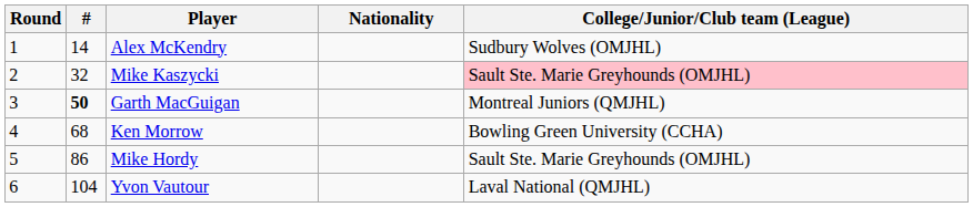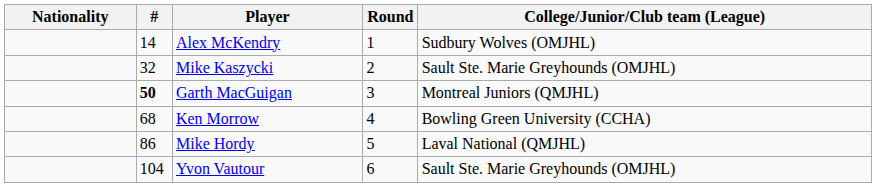columns swapped: Round <-> Nationality
Mike Kaszycki | College/Junior/Club team (League): pink background -> no background
Mike Hordy | College/Junior/Club team (League): Sault Ste. Marie Greyhounds (OMJHL) -> Laval National (QMJHL)
Yvon Vautour | College/Junior/Club team (League): Laval National (QMJHL) -> Sault Ste. Marie Greyhounds (OMJHL)
